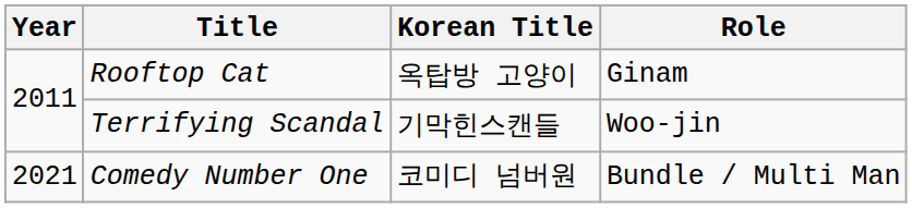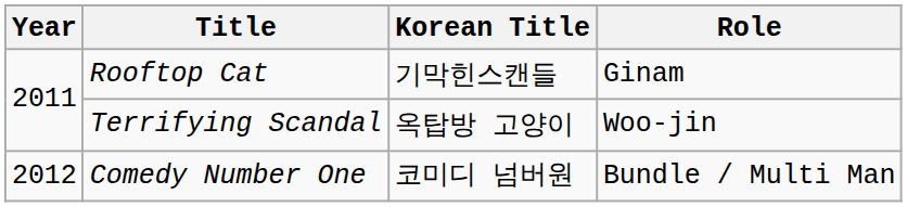Rooftop Cat | Korean Title: 옥탑방 고양이 -> 기막힌스캔들
Terrifying Scandal | Korean Title: 기막힌스캔들 -> 옥탑방 고양이
Comedy Number One | Year: 2021 -> 2012
